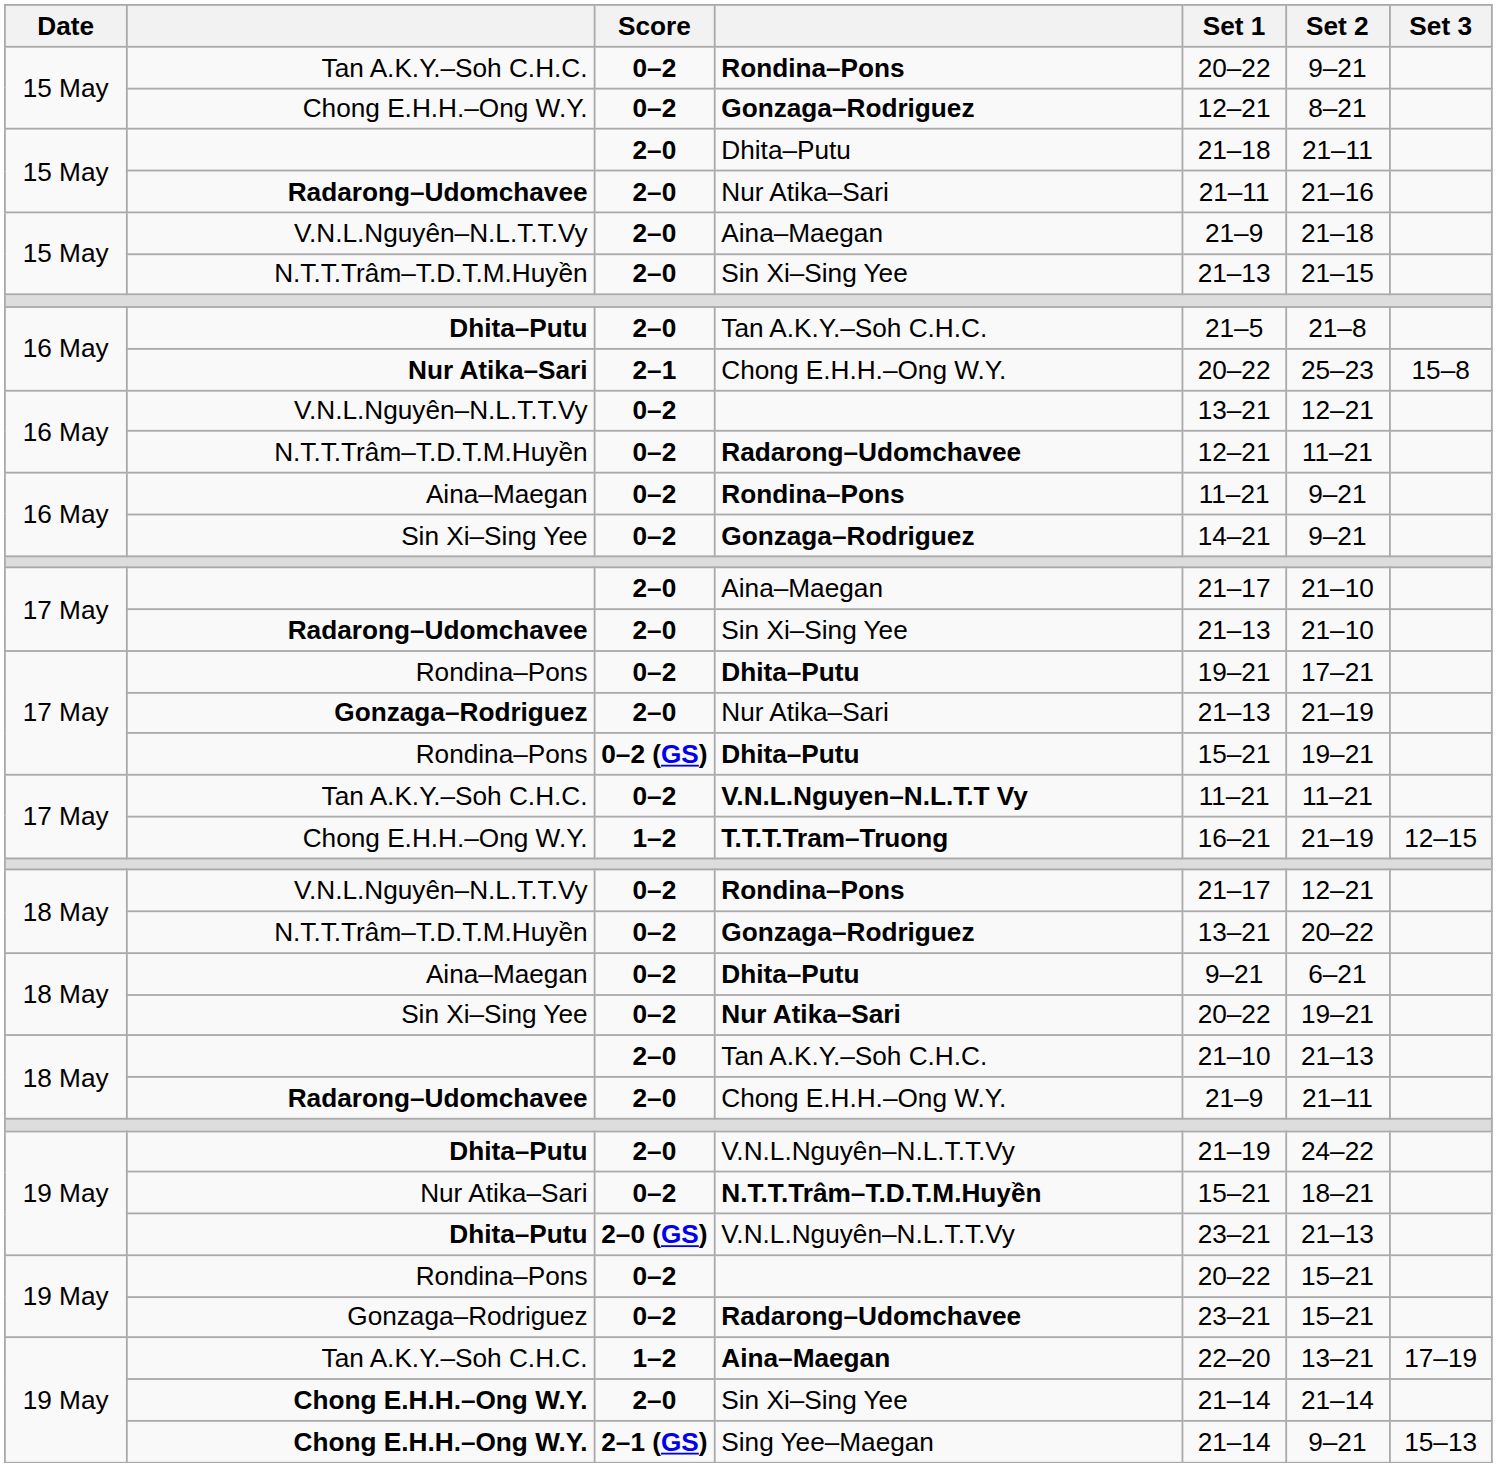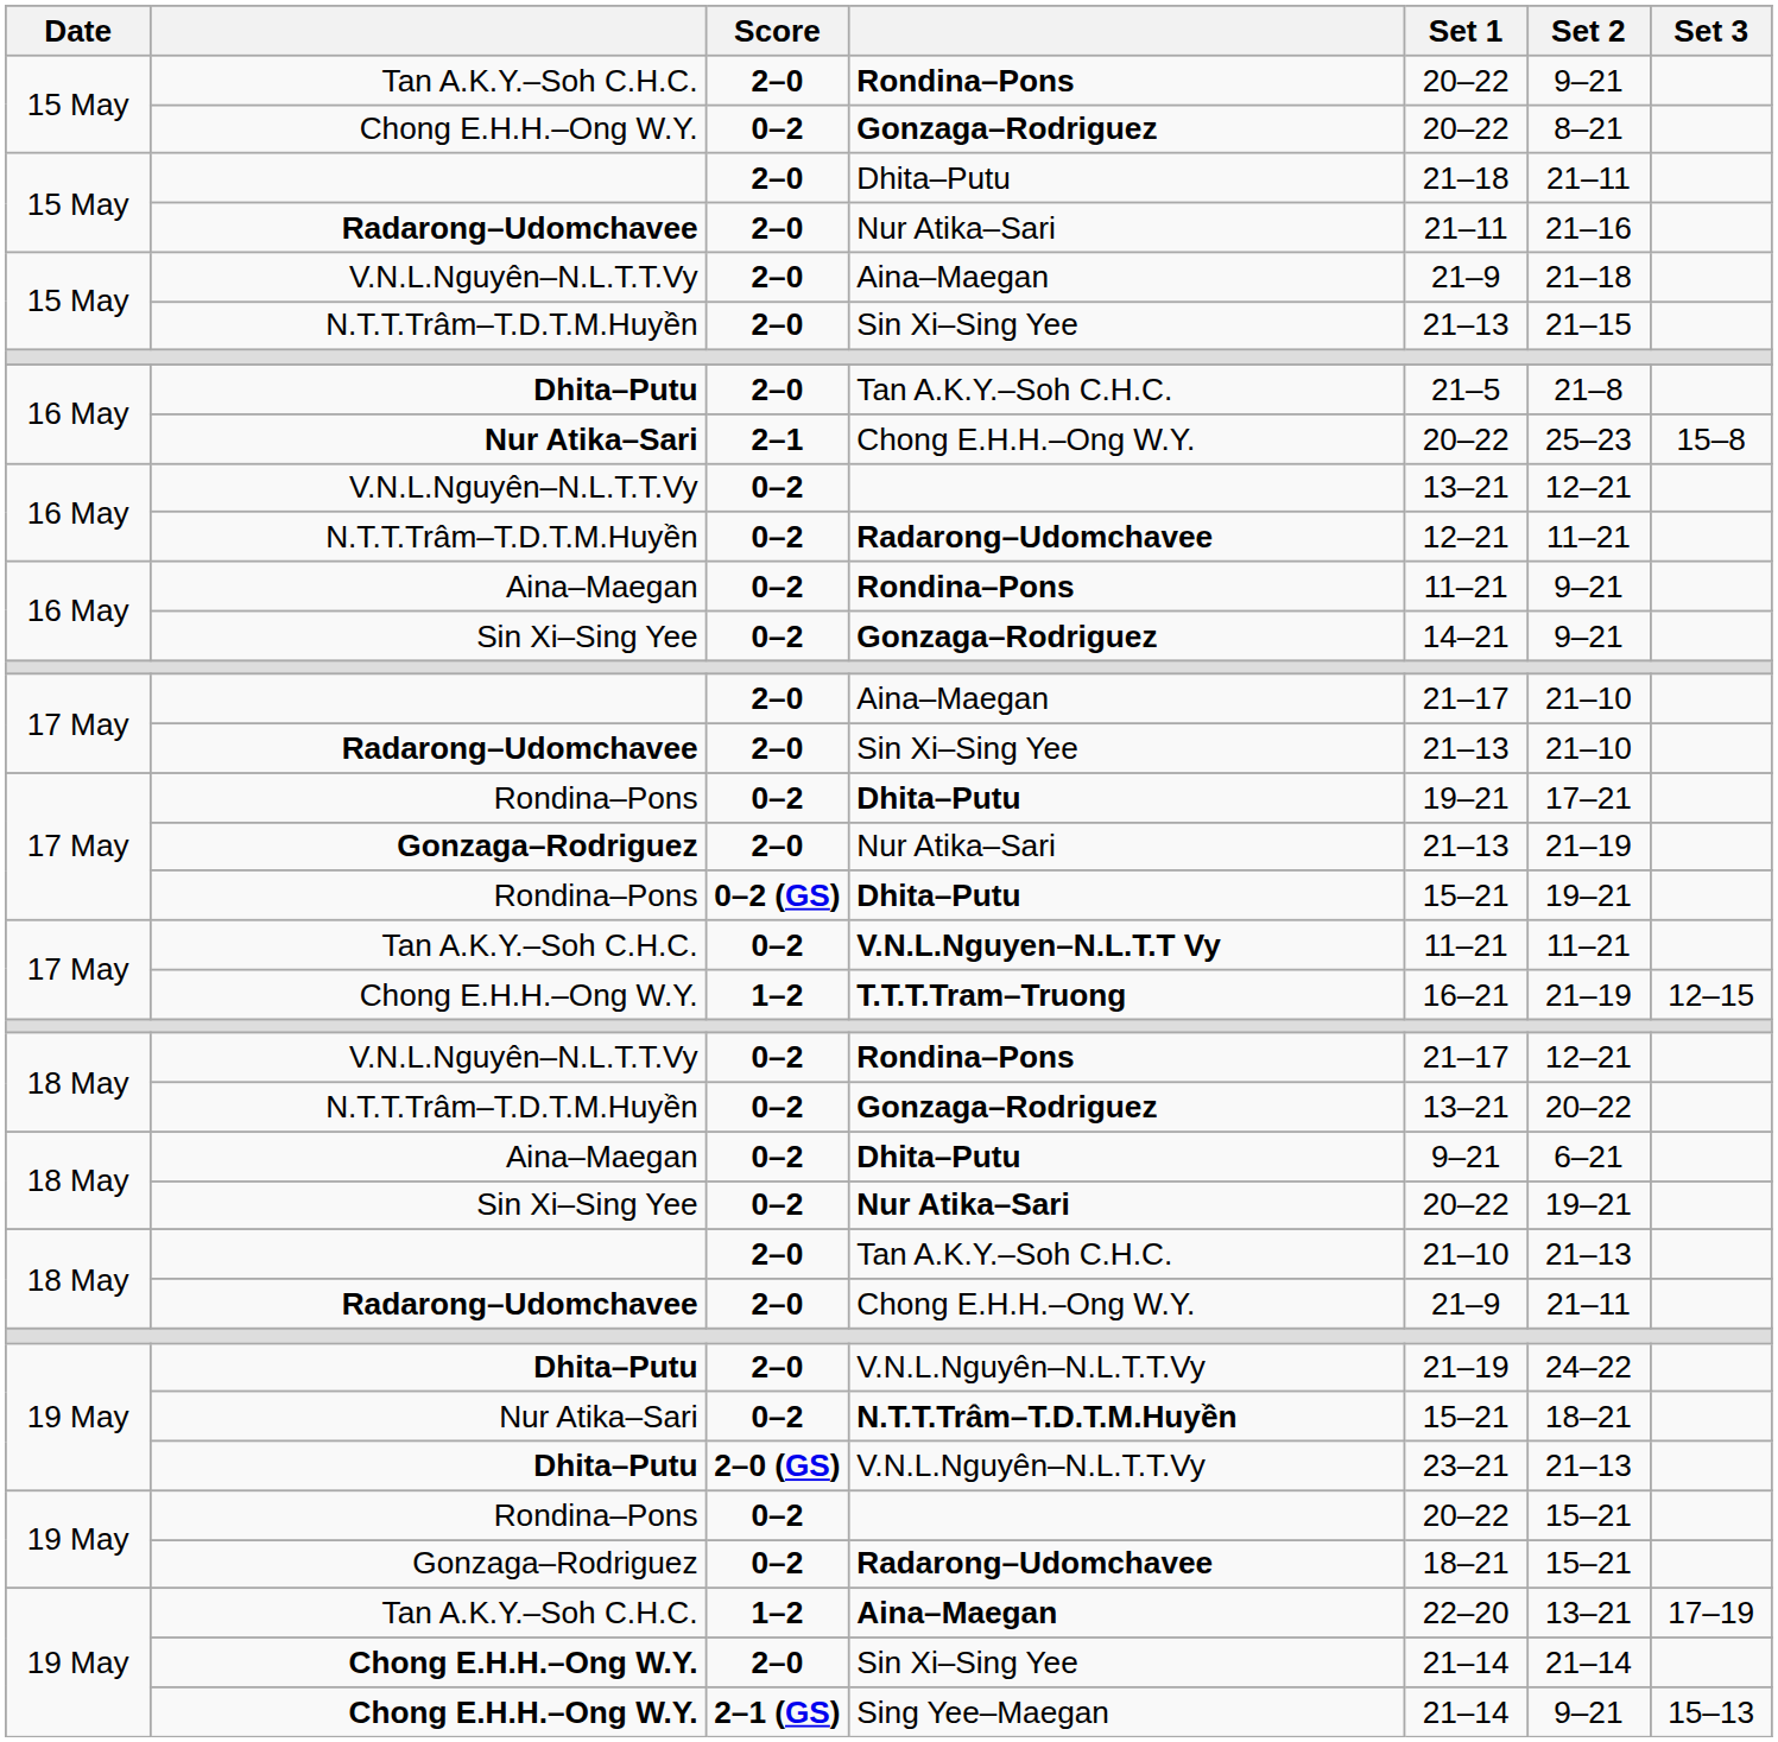Tan A.K.Y.–Soh C.H.C. / Rondina–Pons | Score: 0–2 -> 2–0
Chong E.H.H.–Ong W.Y. / Gonzaga–Rodriguez | Set 1: 12–21 -> 20–22
Gonzaga–Rodriguez / Radarong–Udomchavee | Set 1: 23–21 -> 18–21
